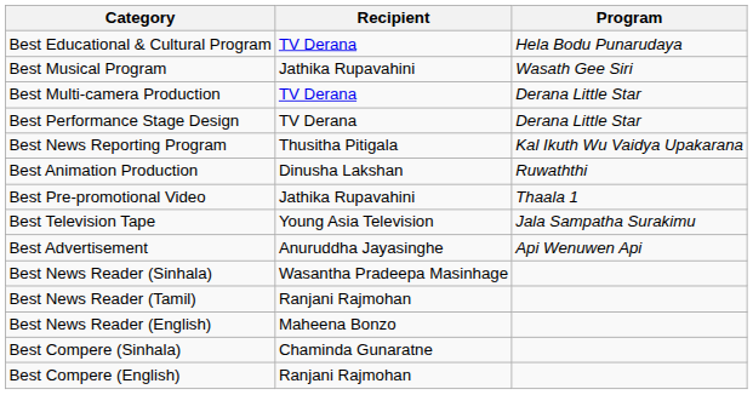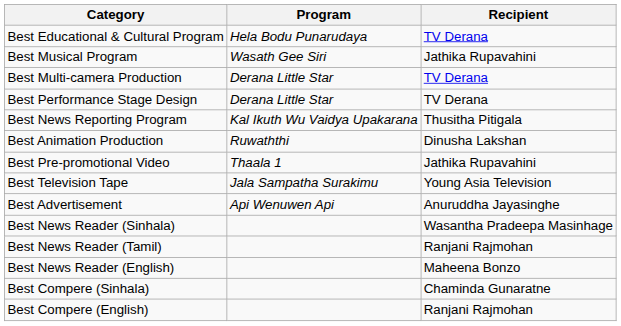columns swapped: Program <-> Recipient
